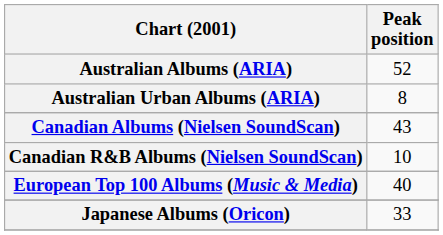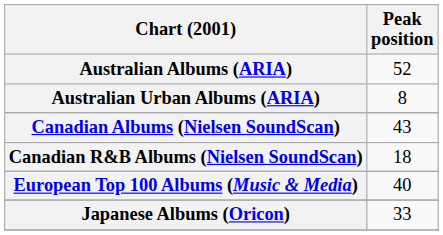Canadian R&B Albums (Nielsen SoundScan) | Peak position: 10 -> 18
